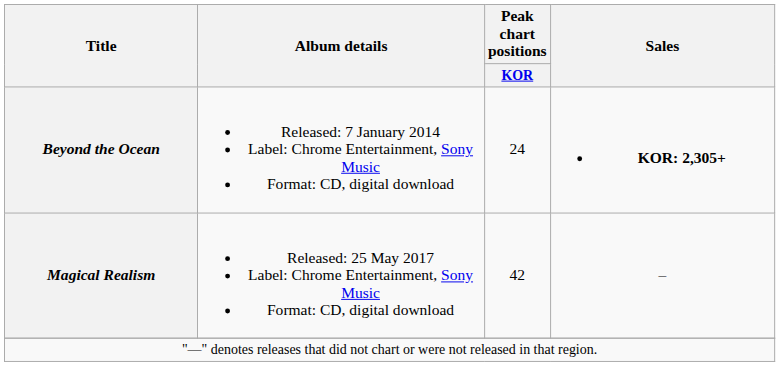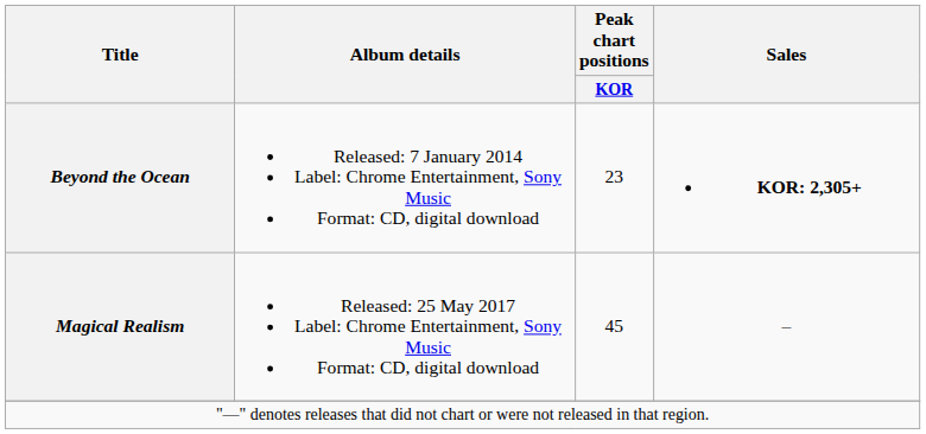Beyond the Ocean | Peak chart positions / KOR: 24 -> 23
Magical Realism | Peak chart positions / KOR: 42 -> 45
